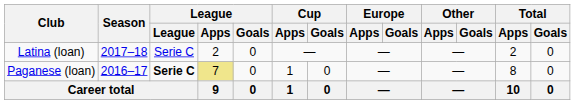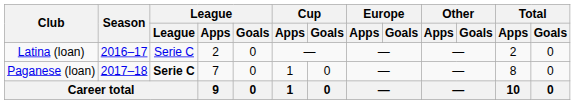Latina (loan) | Season: 2017–18 -> 2016–17
Paganese (loan) | Season: 2016–17 -> 2017–18
Paganese (loan) | League / Apps: khaki background -> no background
